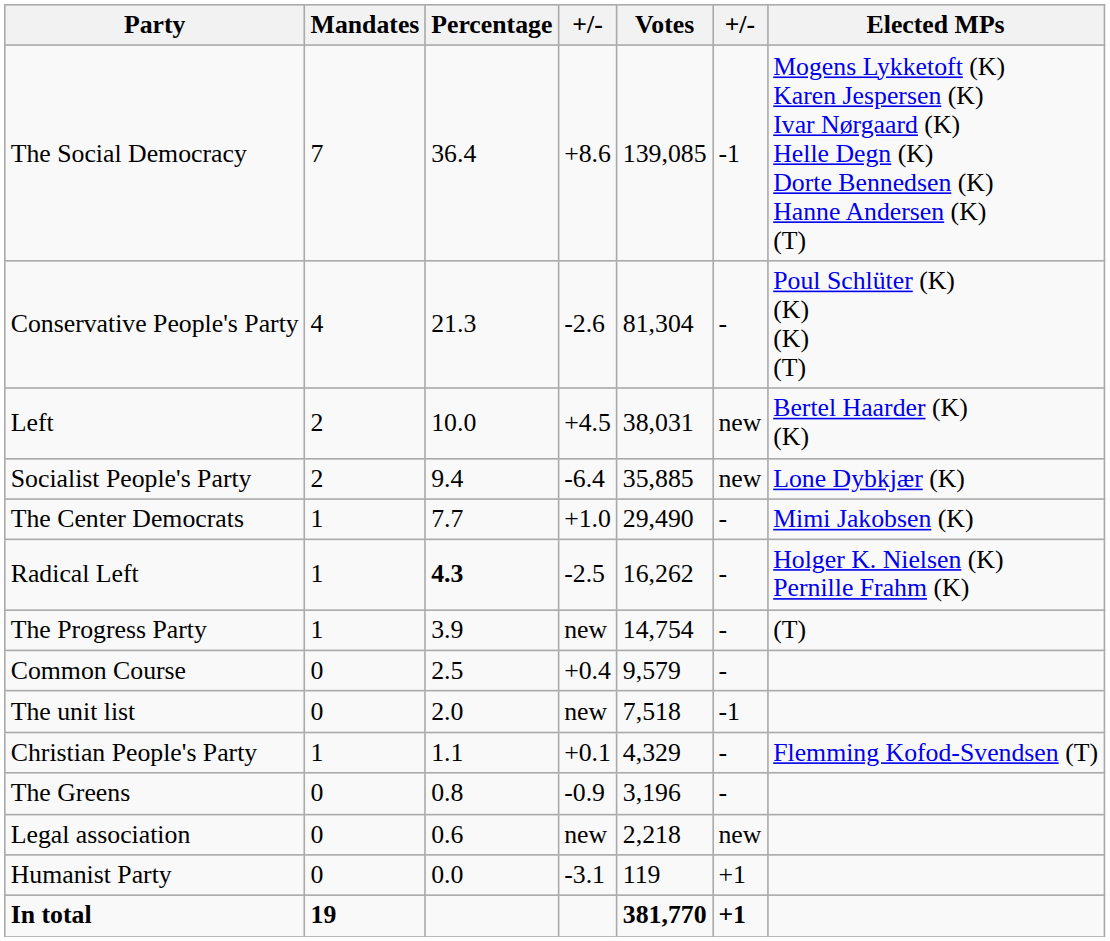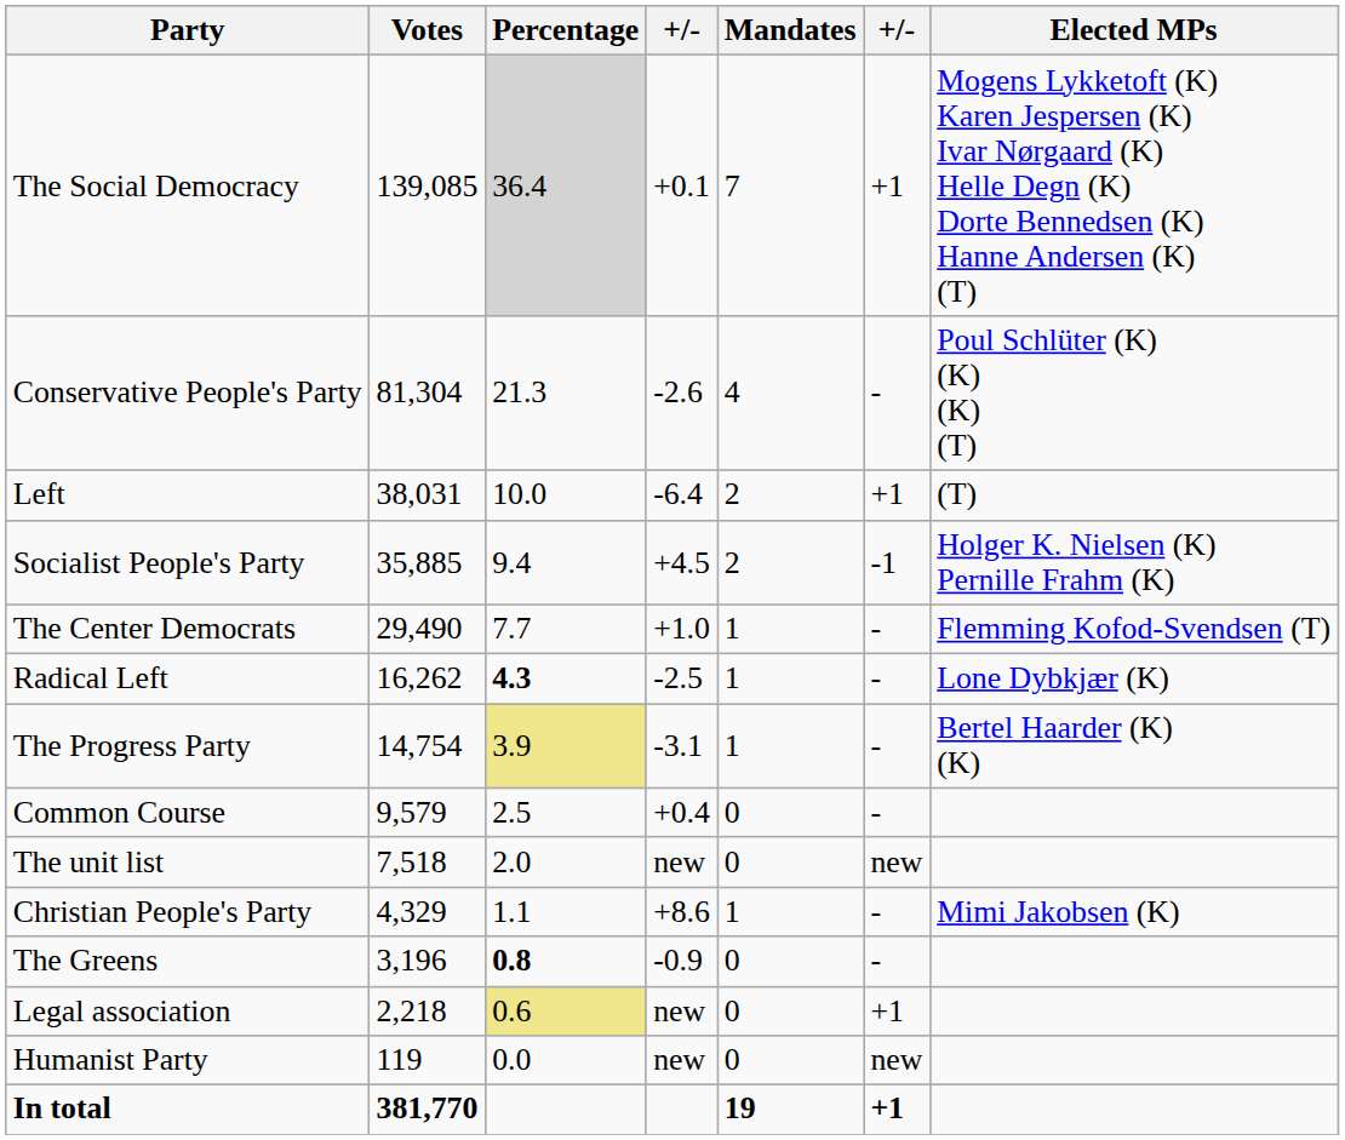columns swapped: Votes <-> Mandates
The Social Democracy | Percentage: no background -> lightgrey background
The Social Democracy | column 4: +8.6 -> +0.1
The Social Democracy | column 6: -1 -> +1
Left | column 4: +4.5 -> -6.4
Left | column 6: new -> +1
Left | Elected MPs: Bertel Haarder (K) (K) -> (T)
Socialist People's Party | column 4: -6.4 -> +4.5
Socialist People's Party | column 6: new -> -1
Socialist People's Party | Elected MPs: Lone Dybkjær (K) -> Holger K. Nielsen (K) Pernille Frahm (K)
The Center Democrats | Elected MPs: Mimi Jakobsen (K) -> Flemming Kofod-Svendsen (T)
Radical Left | Elected MPs: Holger K. Nielsen (K) Pernille Frahm (K) -> Lone Dybkjær (K)
The Progress Party | Percentage: no background -> khaki background
The Progress Party | column 4: new -> -3.1
The Progress Party | Elected MPs: (T) -> Bertel Haarder (K) (K)
The unit list | column 6: -1 -> new
Christian People's Party | column 4: +0.1 -> +8.6
Christian People's Party | Elected MPs: Flemming Kofod-Svendsen (T) -> Mimi Jakobsen (K)
The Greens | Percentage: normal -> bold
Legal association | Percentage: no background -> khaki background
Legal association | column 6: new -> +1
Humanist Party | column 4: -3.1 -> new
Humanist Party | column 6: +1 -> new
